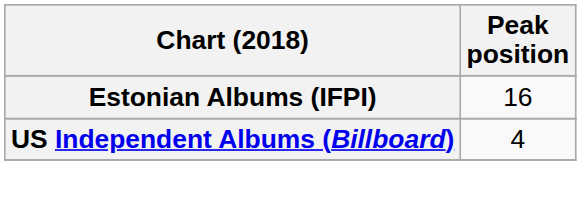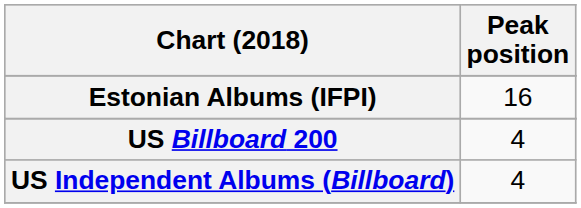+ row: US Billboard 200 | 4
